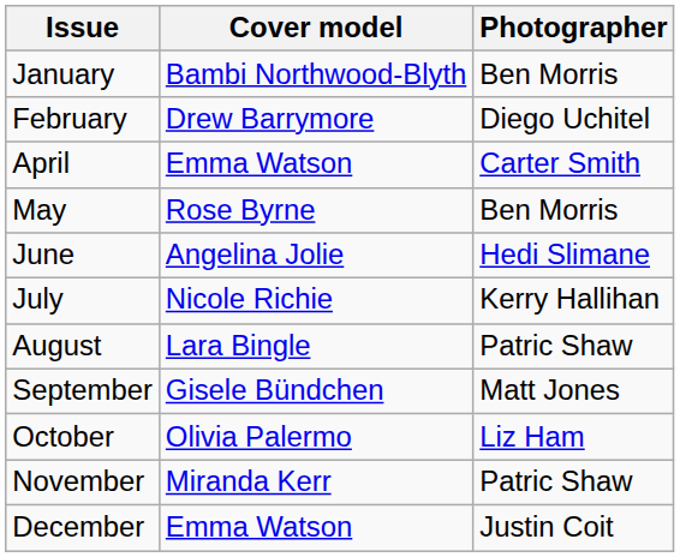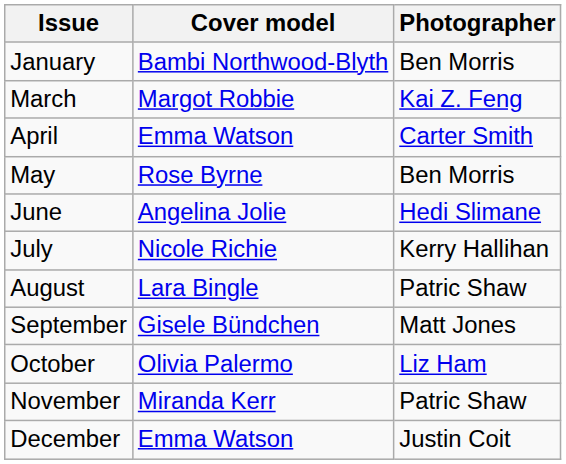- row: February | Drew Barrymore | Diego Uchitel
+ row: March | Margot Robbie | Kai Z. Feng
